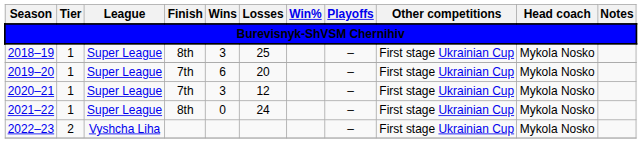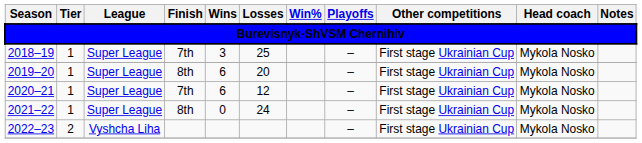2018–19 | Finish: 8th -> 7th
2019–20 | Finish: 7th -> 8th
2020–21 | Wins: 3 -> 6
